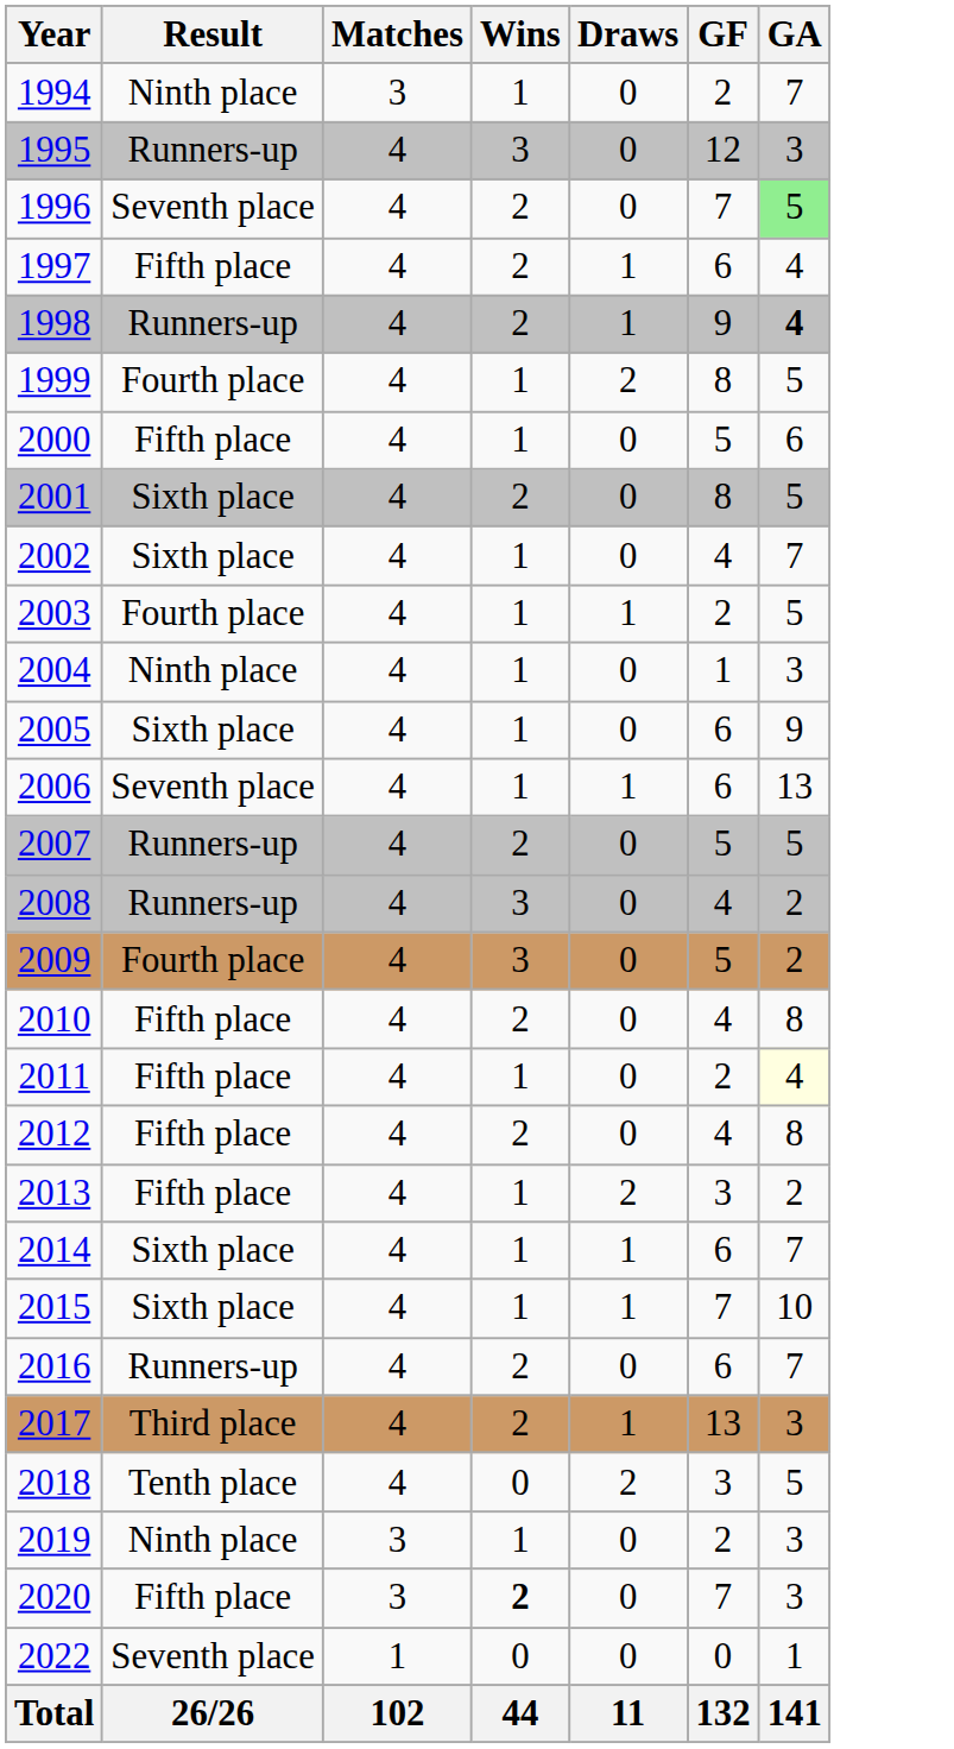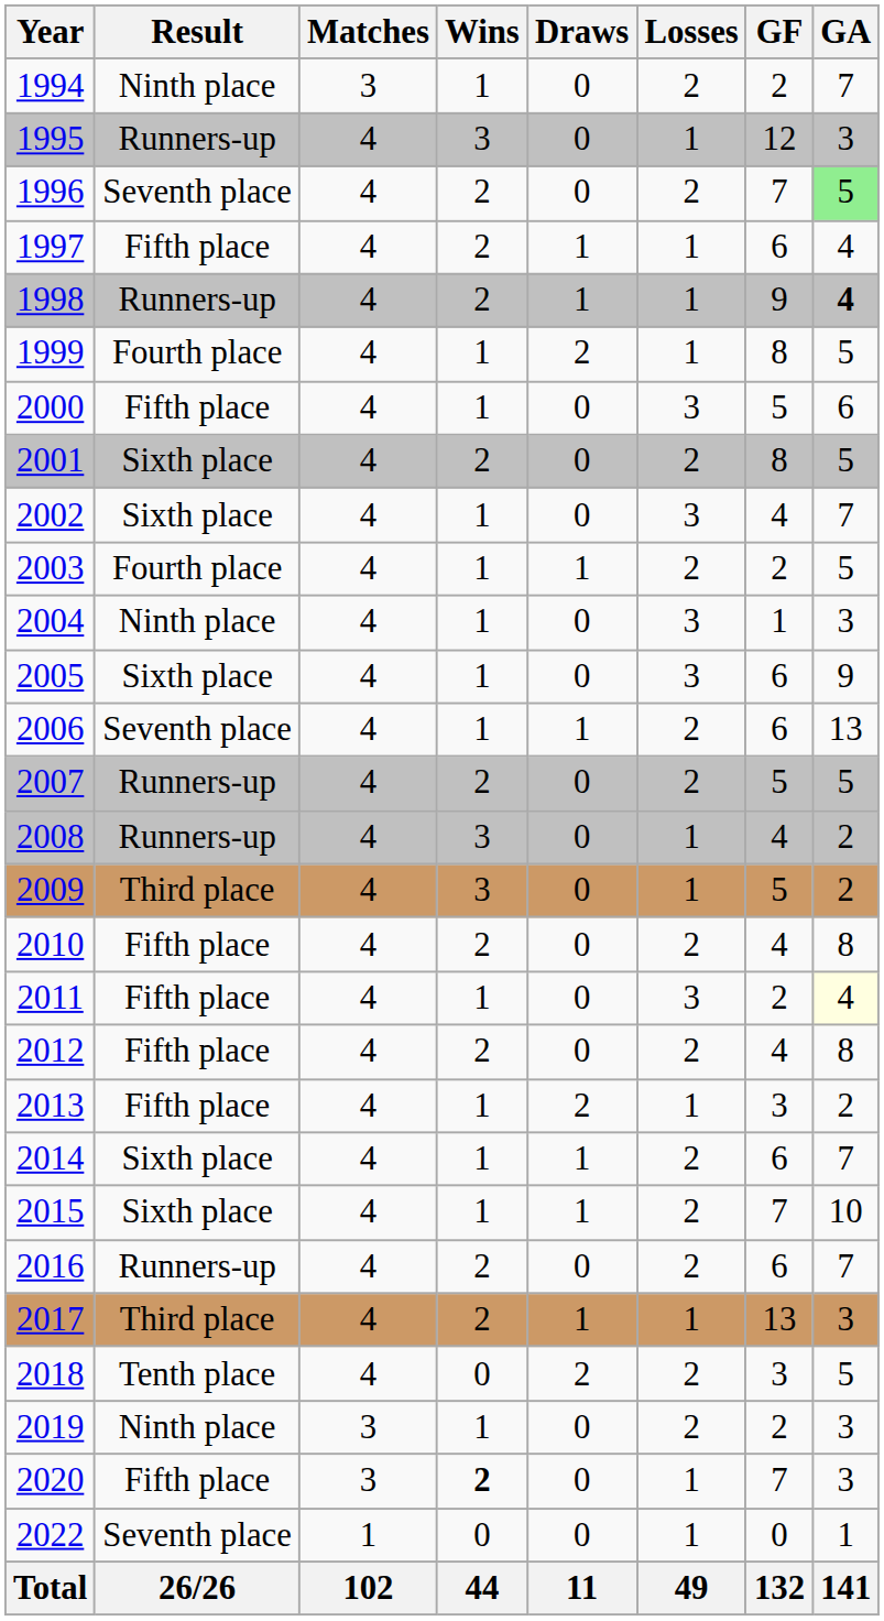+ column: Losses | 2 | 1 | 2 | 1 | 1 | 1 | 3 | 2 | 3 | 2 | 3 | 3 | 2 | 2 | 1 | 1 | 2 | 3 | 2 | 1 | 2 | 2 | 2 | 1 | 2 | 2 | 1 | 1 | 49
2009 | Result: Fourth place -> Third place
